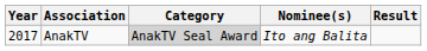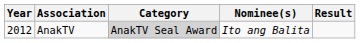AnakTV | Year: 2017 -> 2012
